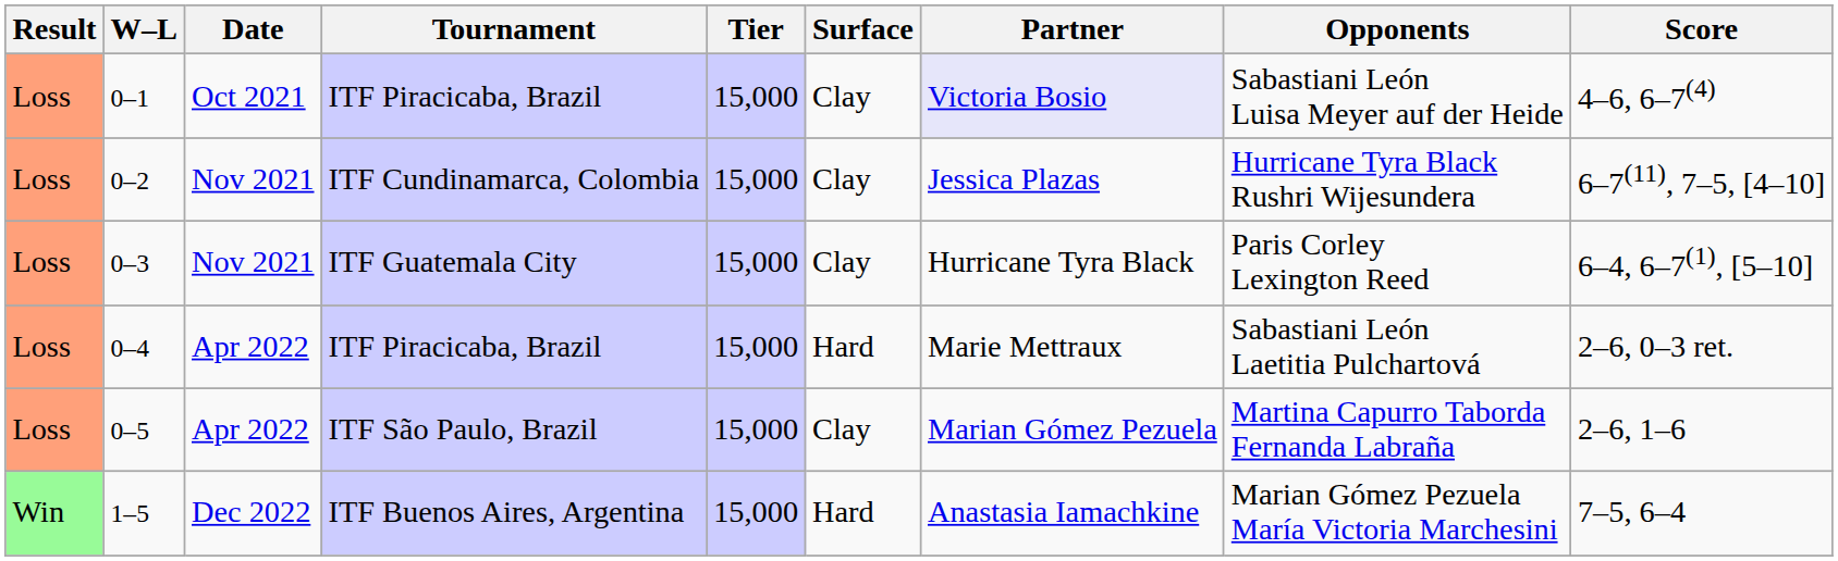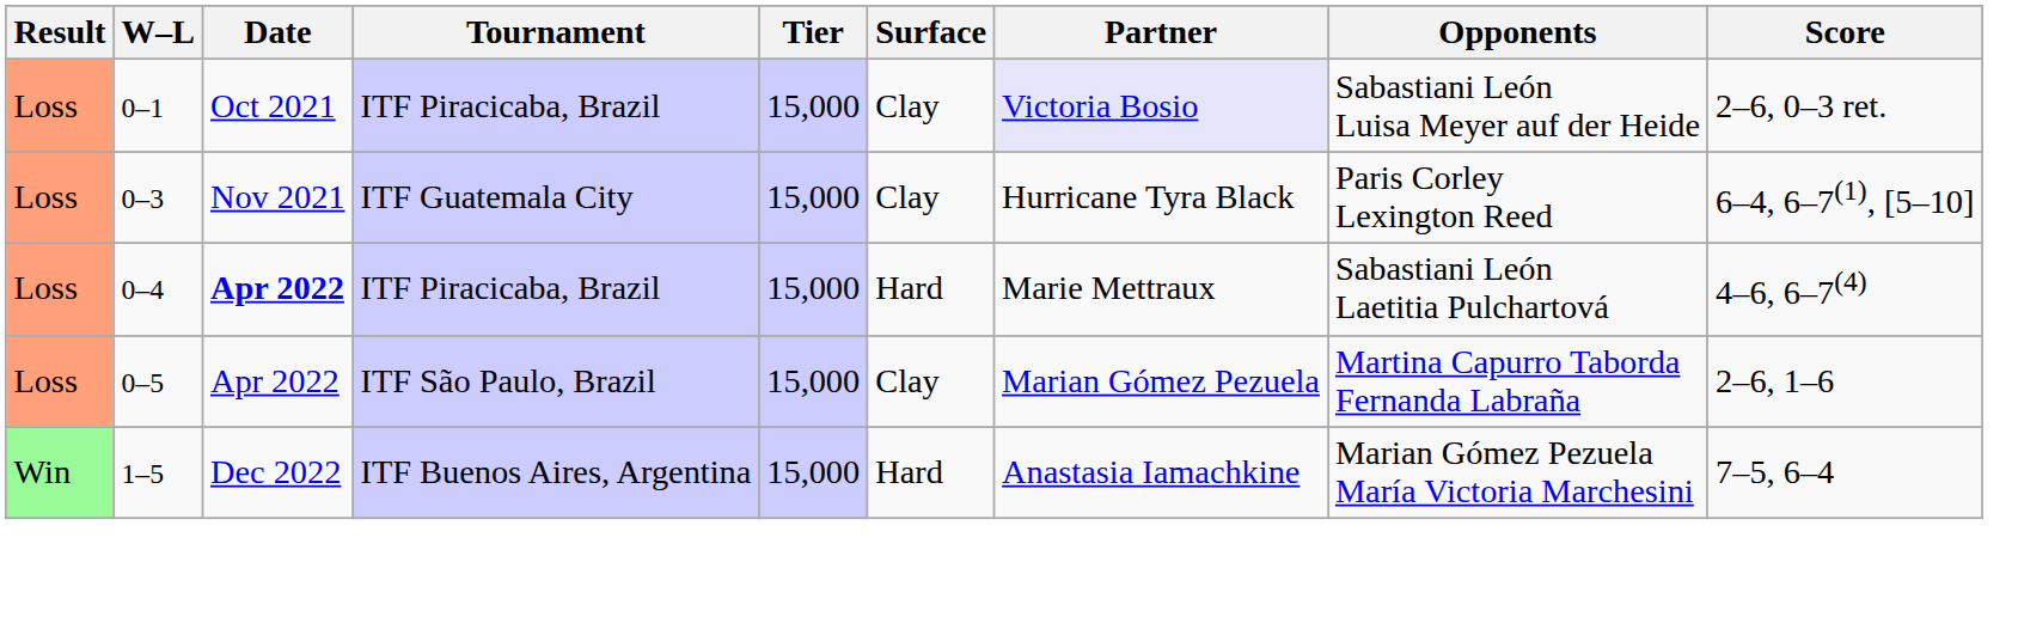0–1 | Score: 4–6, 6–7(4) -> 2–6, 0–3 ret.
- row: Loss | 0–2 | Nov 2021 | ITF Cundinamarca, Colombia | 15,000 | Clay | Jessica Plazas | Hurricane Tyra Black Rushri Wijesundera | 6–7(11), 7–5, [4–10]
0–4 | Date: normal -> bold
0–4 | Score: 2–6, 0–3 ret. -> 4–6, 6–7(4)
